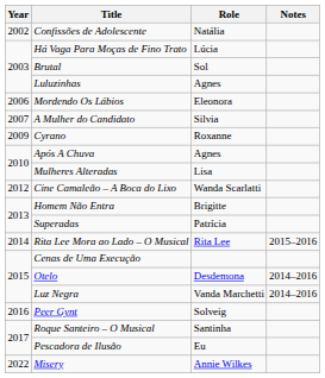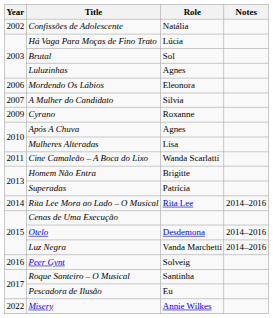Cine Camaleão – A Boca do Lixo | Year: 2012 -> 2011
Rita Lee Mora ao Lado – O Musical | Notes: 2015–2016 -> 2014–2016
